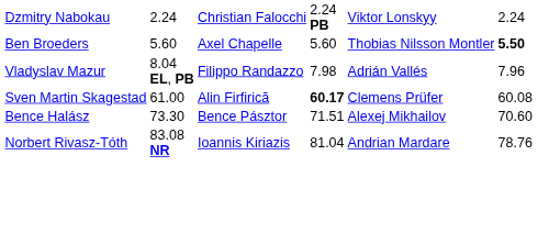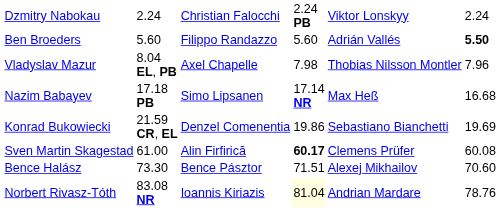Ben Broeders | column 4: Axel Chapelle -> Filippo Randazzo
Ben Broeders | column 6: Thobias Nilsson Montler -> Adrián Vallés
Vladyslav Mazur | column 4: Filippo Randazzo -> Axel Chapelle
Vladyslav Mazur | column 6: Adrián Vallés -> Thobias Nilsson Montler
+ row: Nazim Babayev | 17.18 PB | Simo Lipsanen | 17.14 NR | Max Heß | 16.68
+ row: Konrad Bukowiecki | 21.59 CR, EL | Denzel Comenentia | 19.86 | Sebastiano Bianchetti | 19.69
Norbert Rivasz-Tóth | column 5: no background -> lightyellow background
